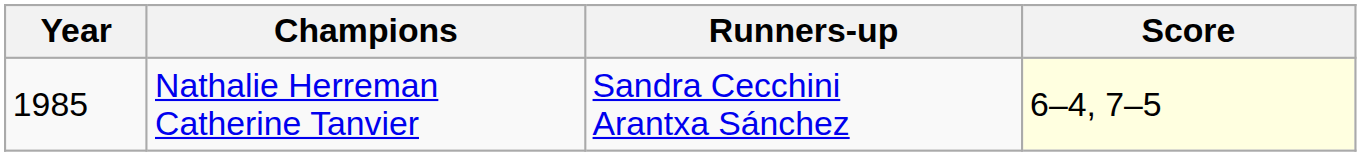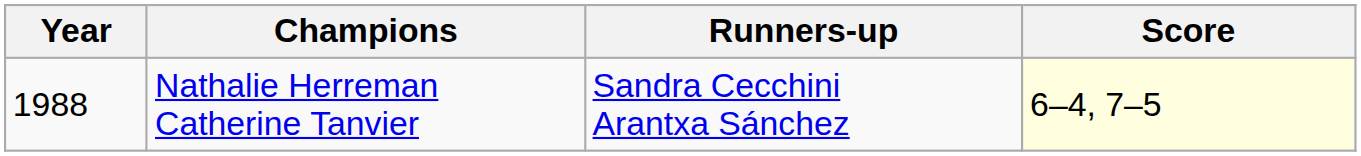Nathalie Herreman Catherine Tanvier | Year: 1985 -> 1988
